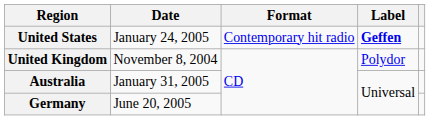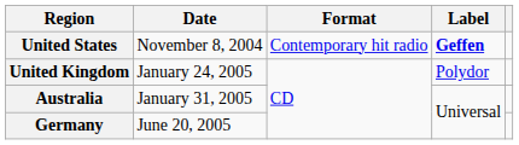United States | Date: January 24, 2005 -> November 8, 2004
United Kingdom | Date: November 8, 2004 -> January 24, 2005
